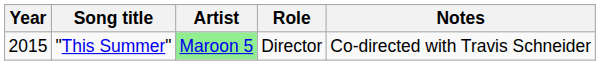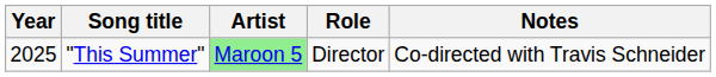"This Summer" | Year: 2015 -> 2025
